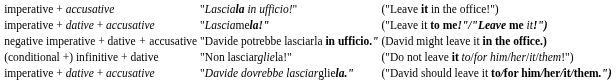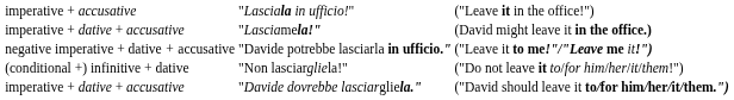"Lasciamela!" | column 3: ("Leave it to me!"/"Leave me it!") -> (David might leave it in the office.)
"Davide potrebbe lasciarla in ufficio." | column 3: (David might leave it in the office.) -> ("Leave it to me!"/"Leave me it!")
